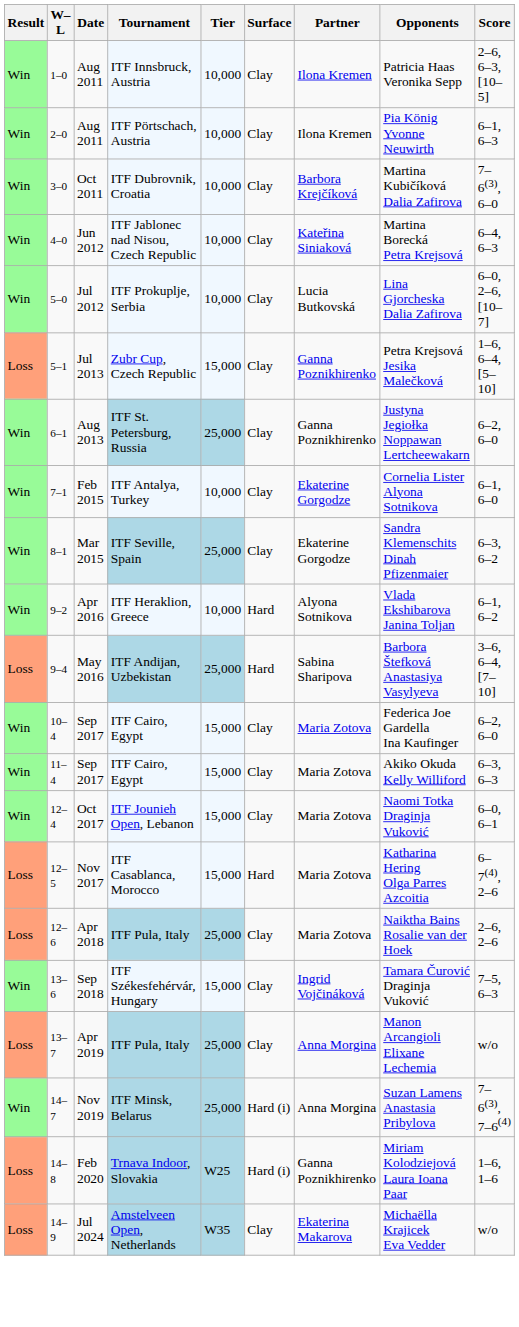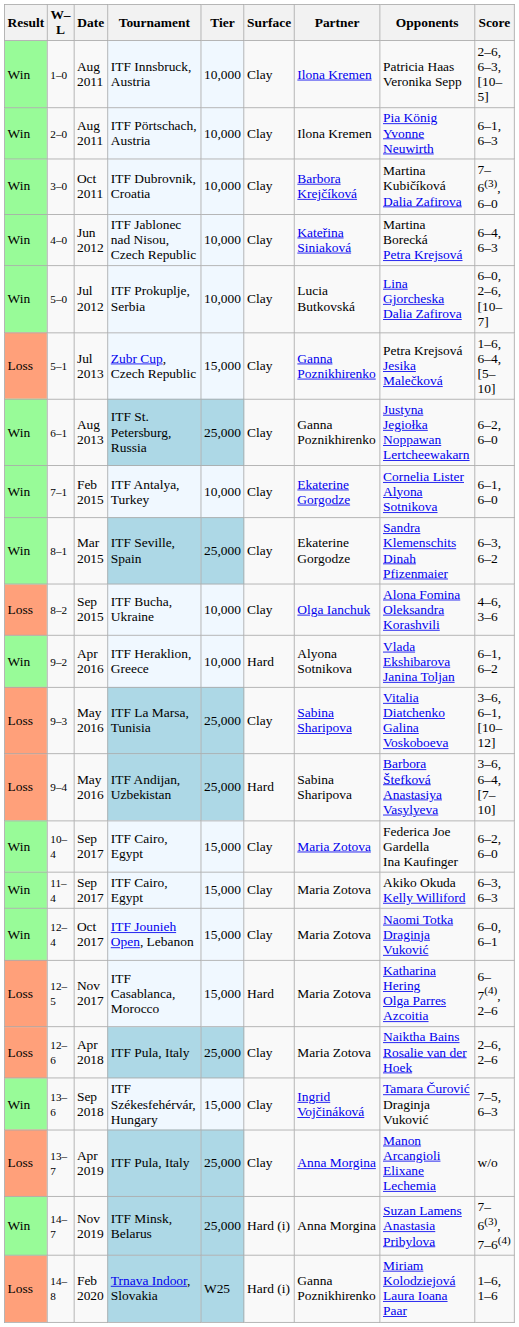+ row: Loss | 8–2 | Sep 2015 | ITF Bucha, Ukraine | 10,000 | Clay | Olga Ianchuk | Alona Fomina Oleksandra Korashvili | 4–6, 3–6
+ row: Loss | 9–3 | May 2016 | ITF La Marsa, Tunisia | 25,000 | Clay | Sabina Sharipova | Vitalia Diatchenko Galina Voskoboeva | 3–6, 6–1, [10–12]
- row: Loss | 14–9 | Jul 2024 | Amstelveen Open, Netherlands | W35 | Clay | Ekaterina Makarova | Michaëlla Krajicek Eva Vedder | w/o
